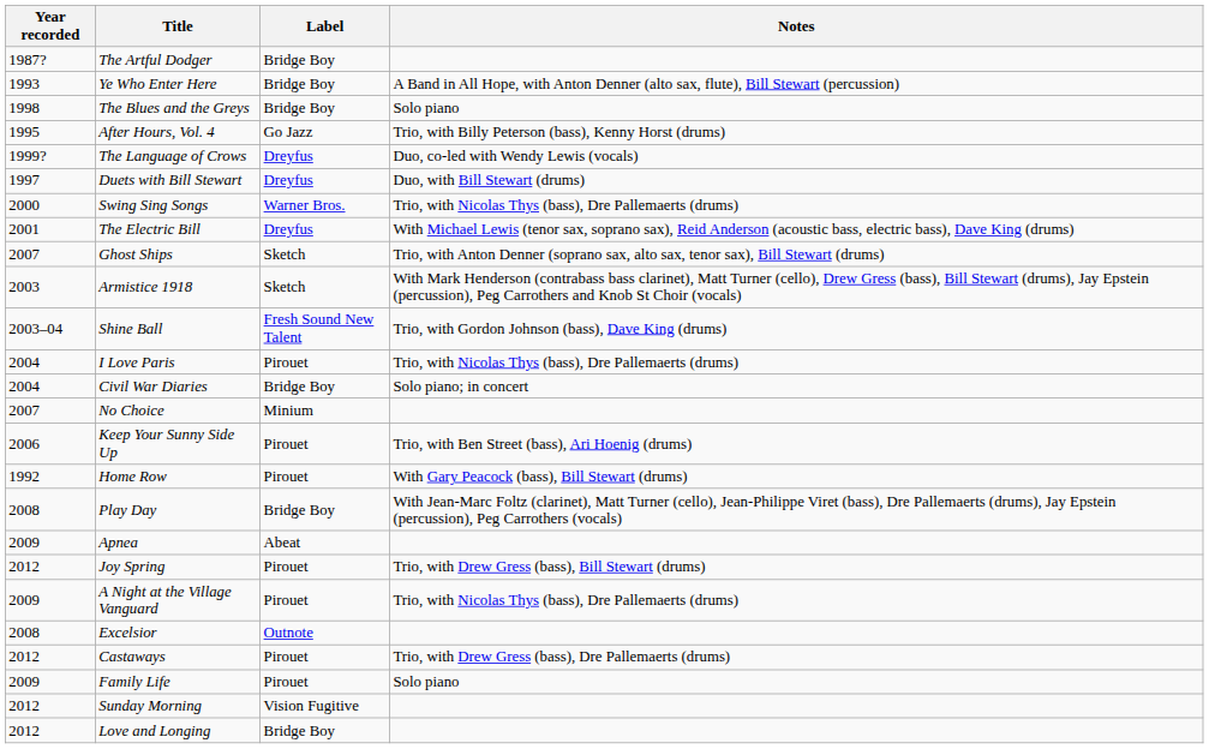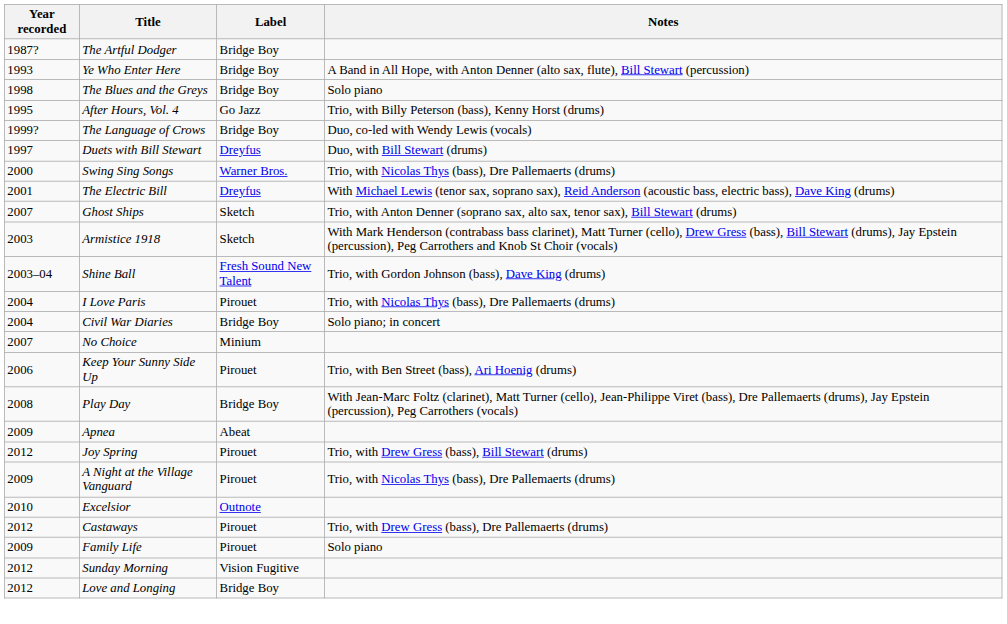The Language of Crows | Label: Dreyfus -> Bridge Boy
- row: 1992 | Home Row | Pirouet | With Gary Peacock (bass), Bill Stewart (drums)
Excelsior | Year recorded: 2008 -> 2010
